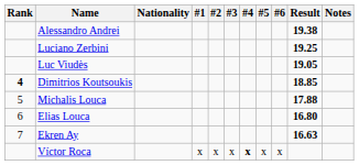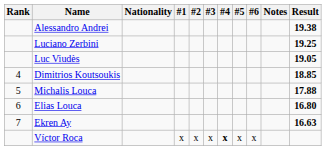columns swapped: Result <-> Notes
Dimitrios Koutsoukis | Rank: bold -> normal
